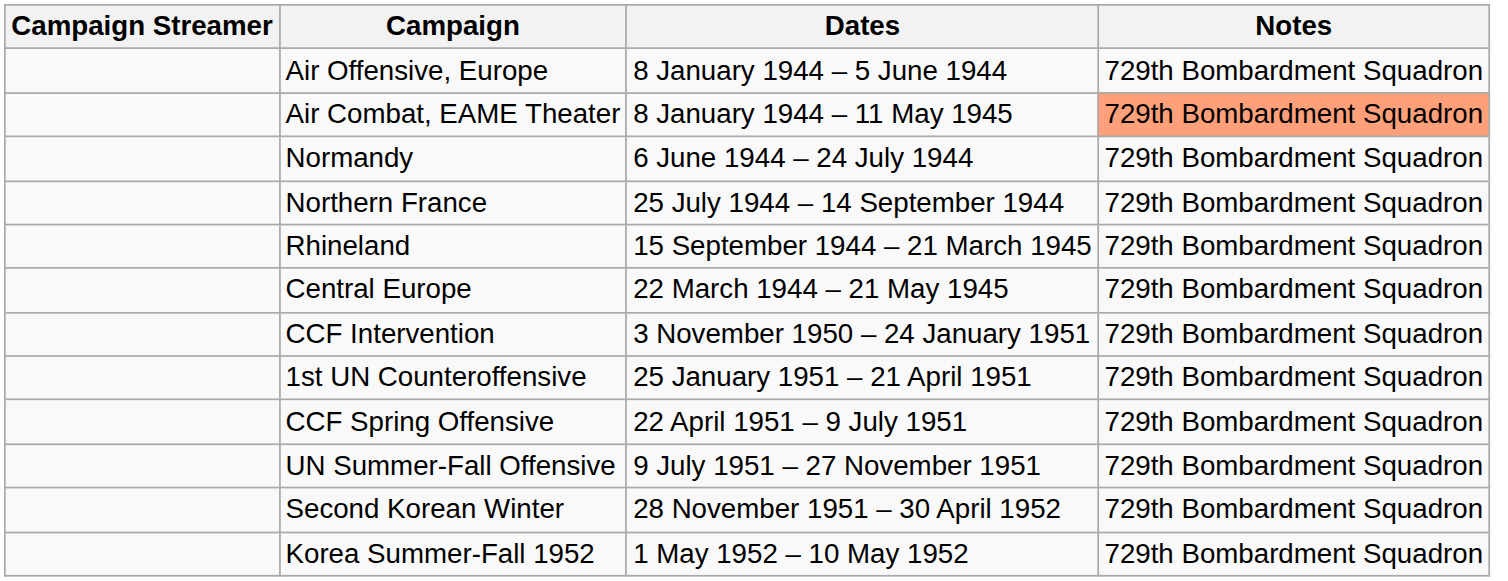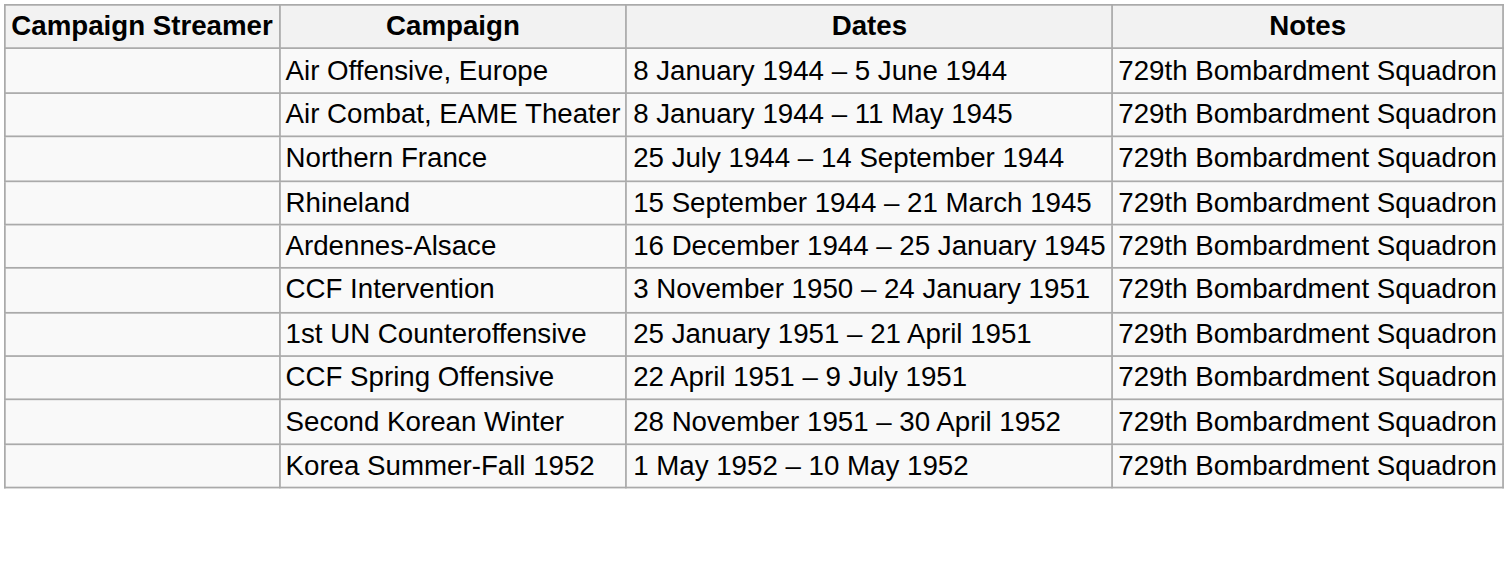Air Combat, EAME Theater | Notes: lightsalmon background -> no background
- row: Normandy | 6 June 1944 – 24 July 1944 | 729th Bombardment Squadron
+ row: Ardennes-Alsace | 16 December 1944 – 25 January 1945 | 729th Bombardment Squadron
- row: Central Europe | 22 March 1944 – 21 May 1945 | 729th Bombardment Squadron
- row: UN Summer-Fall Offensive | 9 July 1951 – 27 November 1951 | 729th Bombardment Squadron
